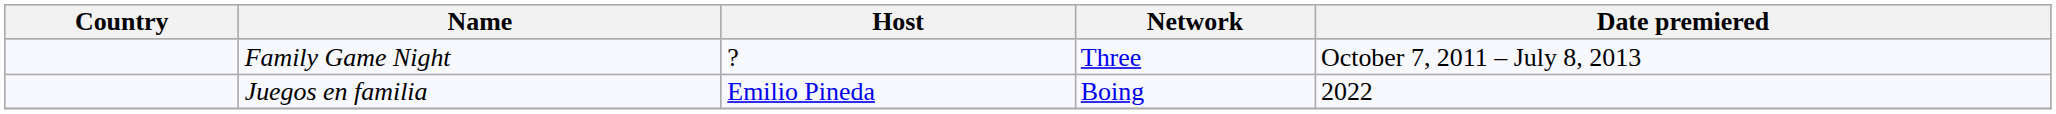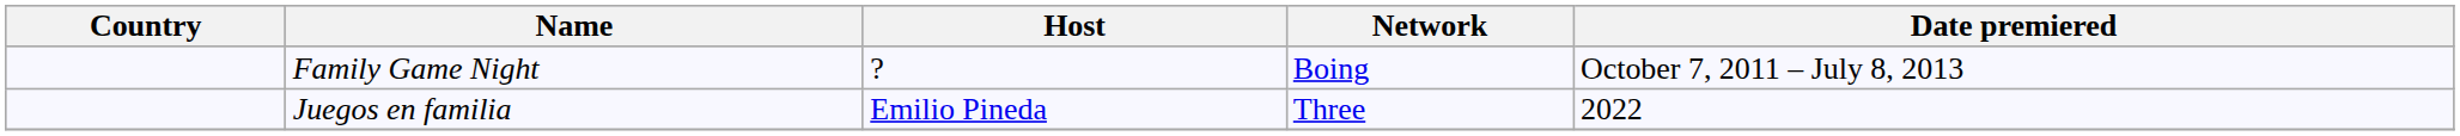Family Game Night | Network: Three -> Boing
Juegos en familia | Network: Boing -> Three
